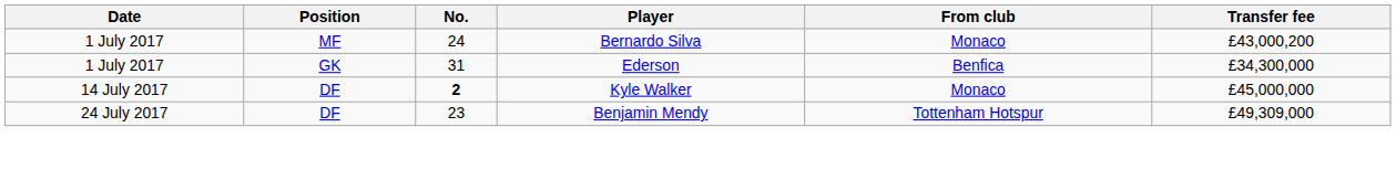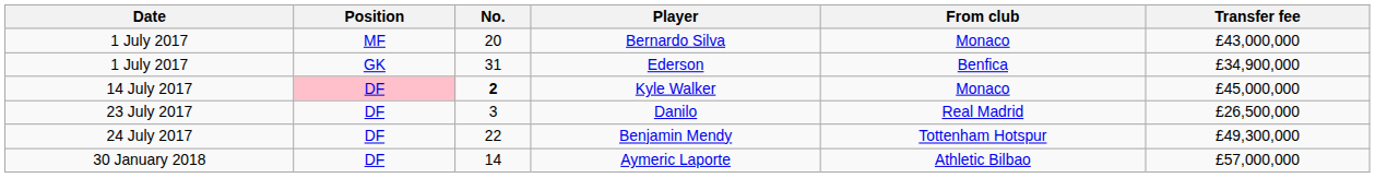Bernardo Silva | No.: 24 -> 20
Bernardo Silva | Transfer fee: £43,000,200 -> £43,000,000
Ederson | Transfer fee: £34,300,000 -> £34,900,000
Kyle Walker | Position: no background -> pink background
+ row: 23 July 2017 | DF | 3 | Danilo | Real Madrid | £26,500,000
Benjamin Mendy | No.: 23 -> 22
Benjamin Mendy | Transfer fee: £49,309,000 -> £49,300,000
+ row: 30 January 2018 | DF | 14 | Aymeric Laporte | Athletic Bilbao | £57,000,000
